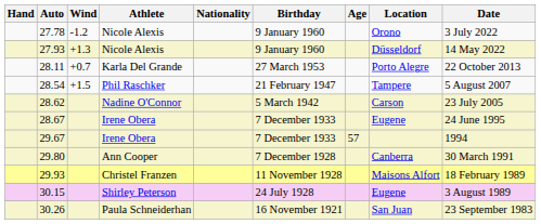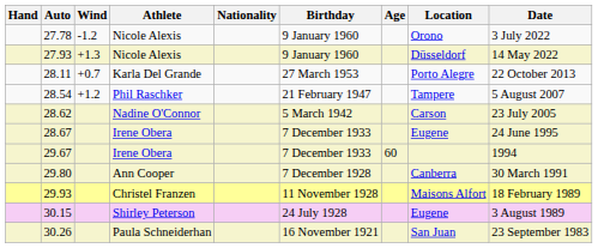28.54 | Wind: +1.5 -> +1.2
29.67 | Age: 57 -> 60
